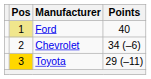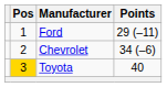Ford | Pos: khaki background -> no background
Ford | Points: 40 -> 29 (–11)
Toyota | Points: 29 (–11) -> 40
